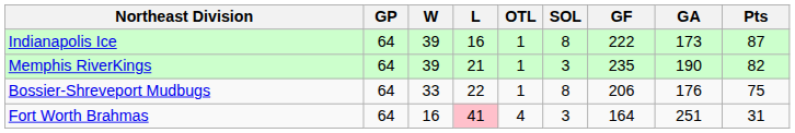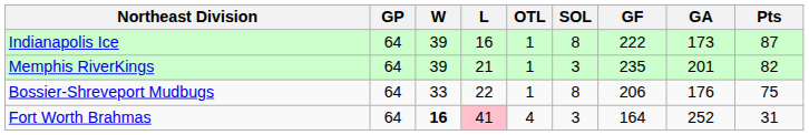Memphis RiverKings | GA: 190 -> 201
Fort Worth Brahmas | W: normal -> bold
Fort Worth Brahmas | GA: 251 -> 252
